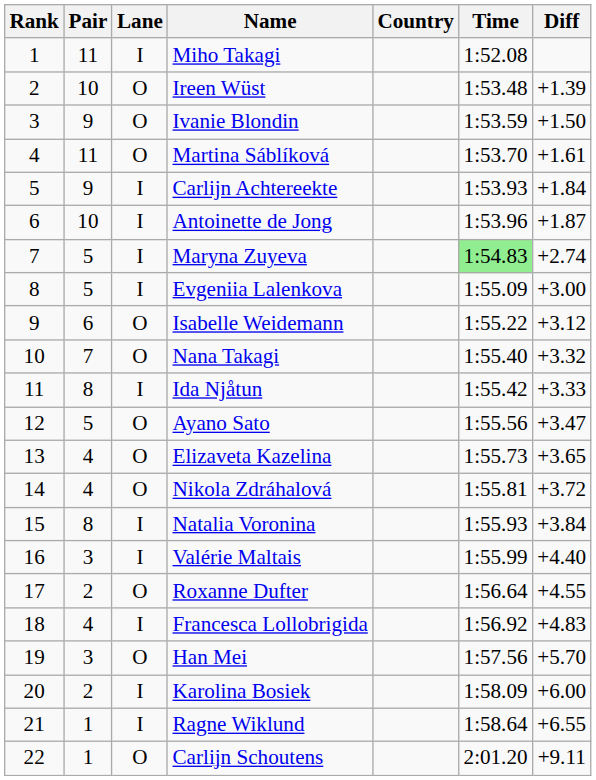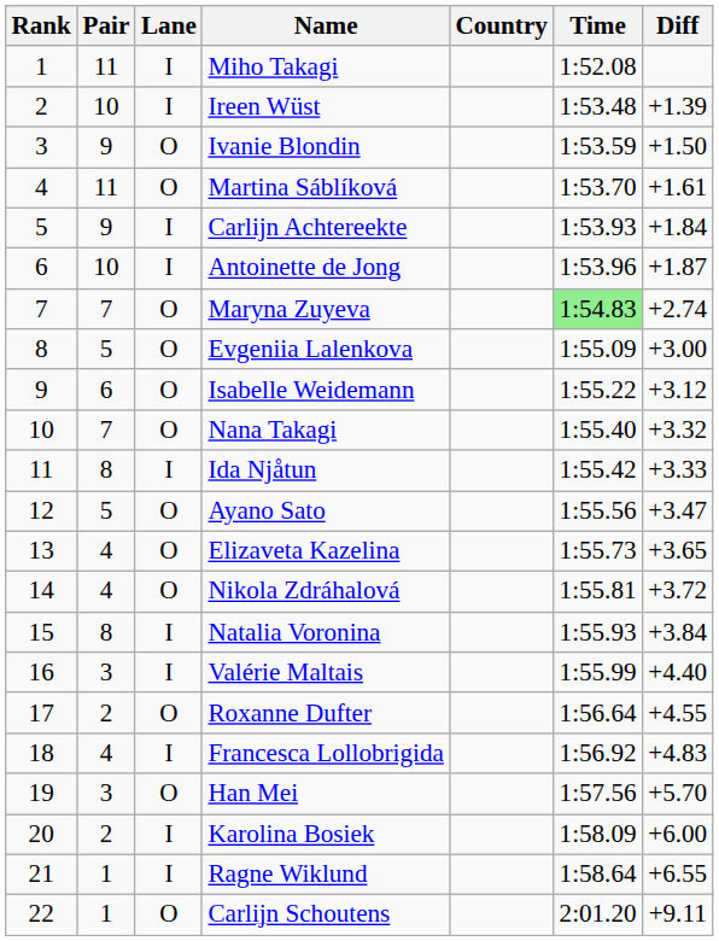Ireen Wüst | Lane: O -> I
Maryna Zuyeva | Pair: 5 -> 7
Maryna Zuyeva | Lane: I -> O
Evgeniia Lalenkova | Lane: I -> O
